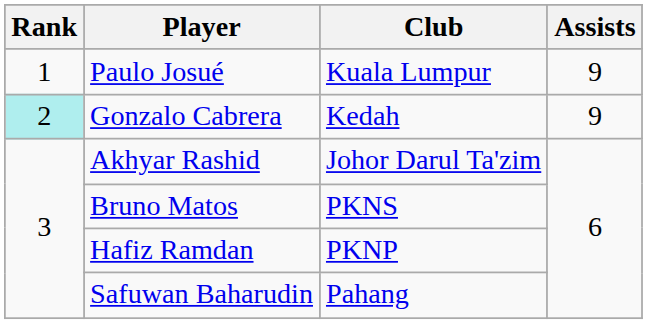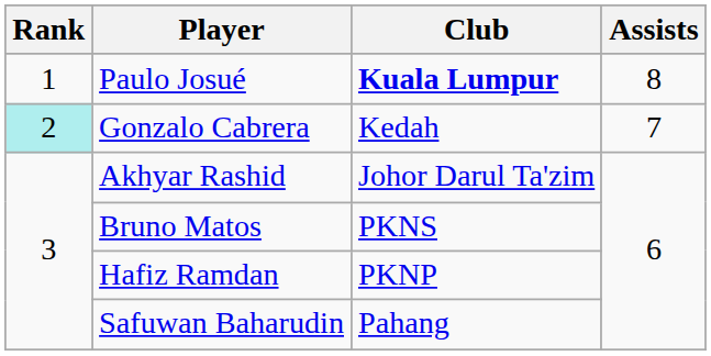Paulo Josué | Club: normal -> bold
Paulo Josué | Assists: 9 -> 8
Gonzalo Cabrera | Assists: 9 -> 7
